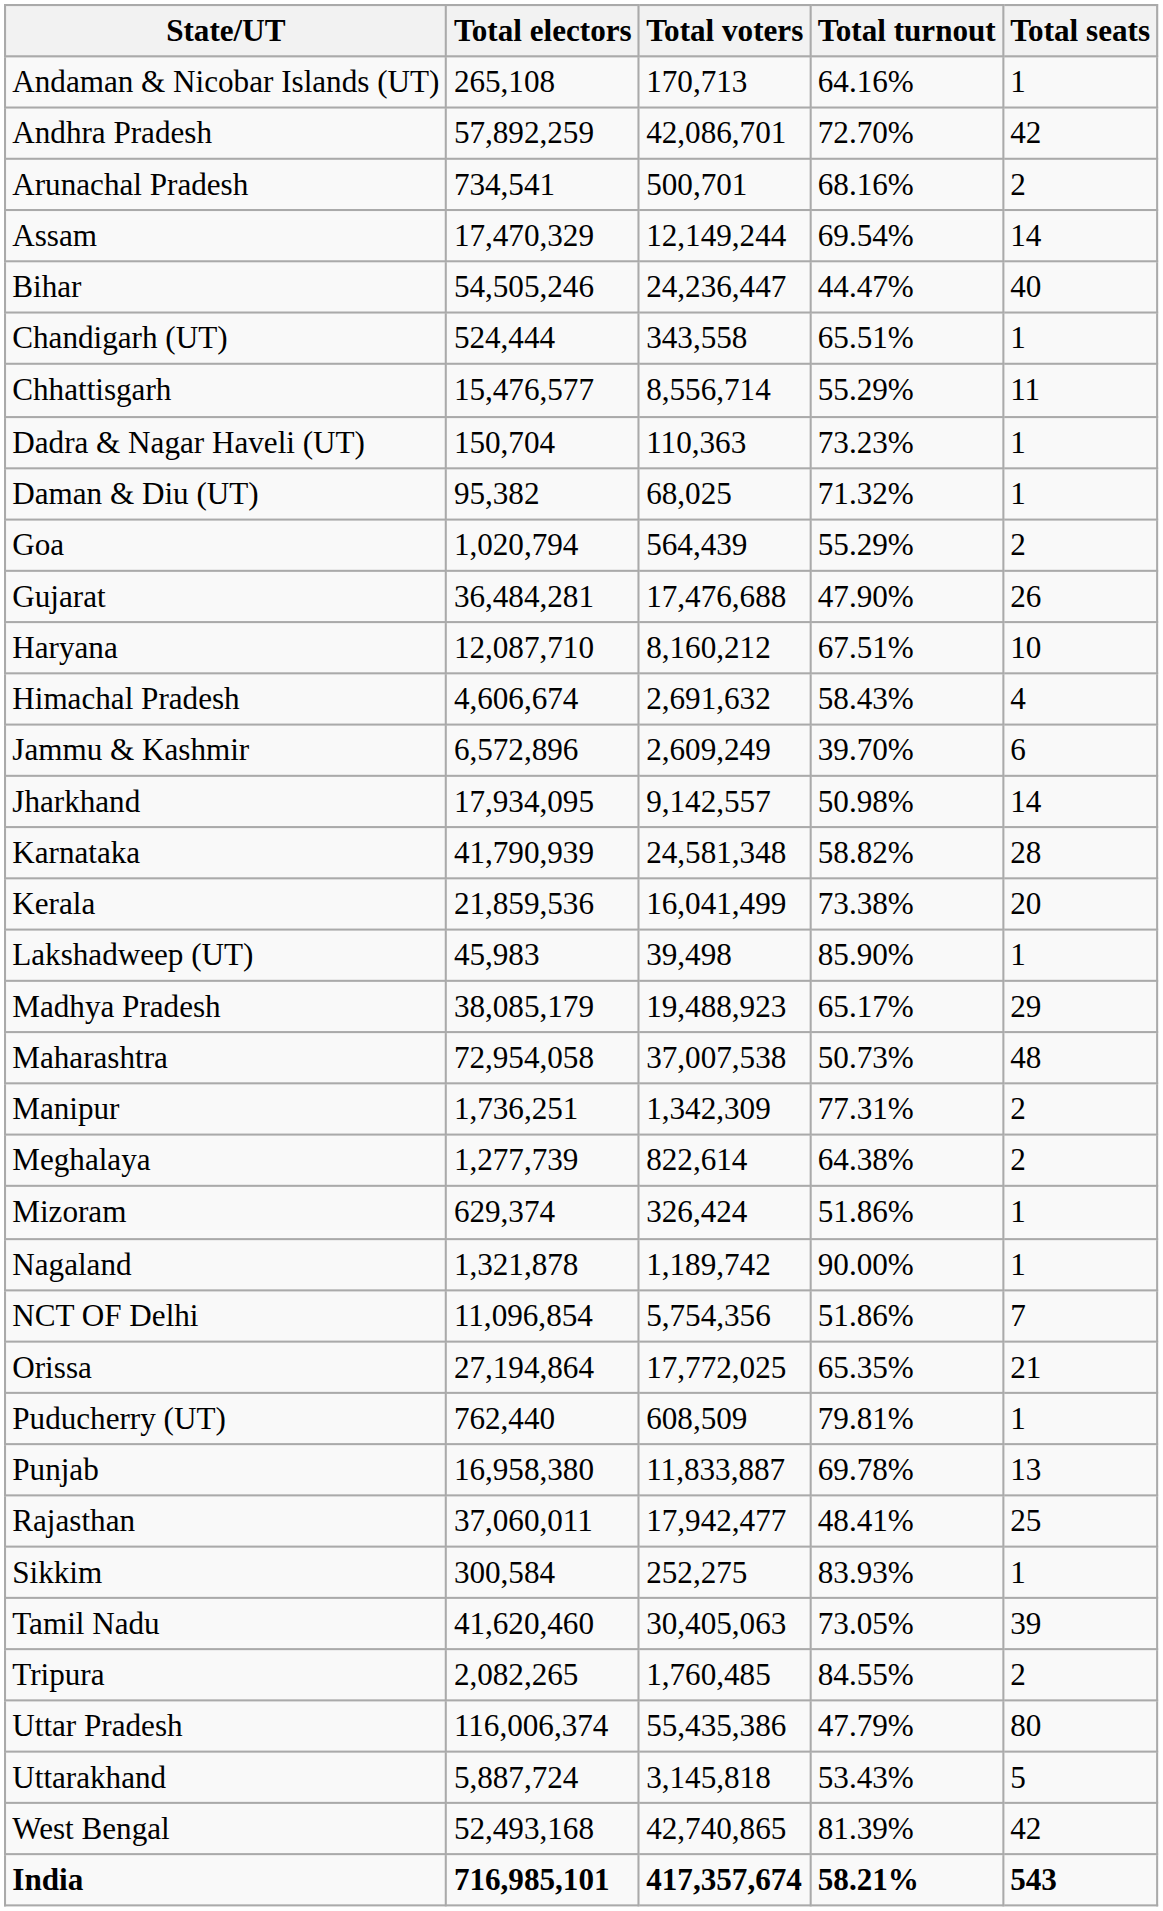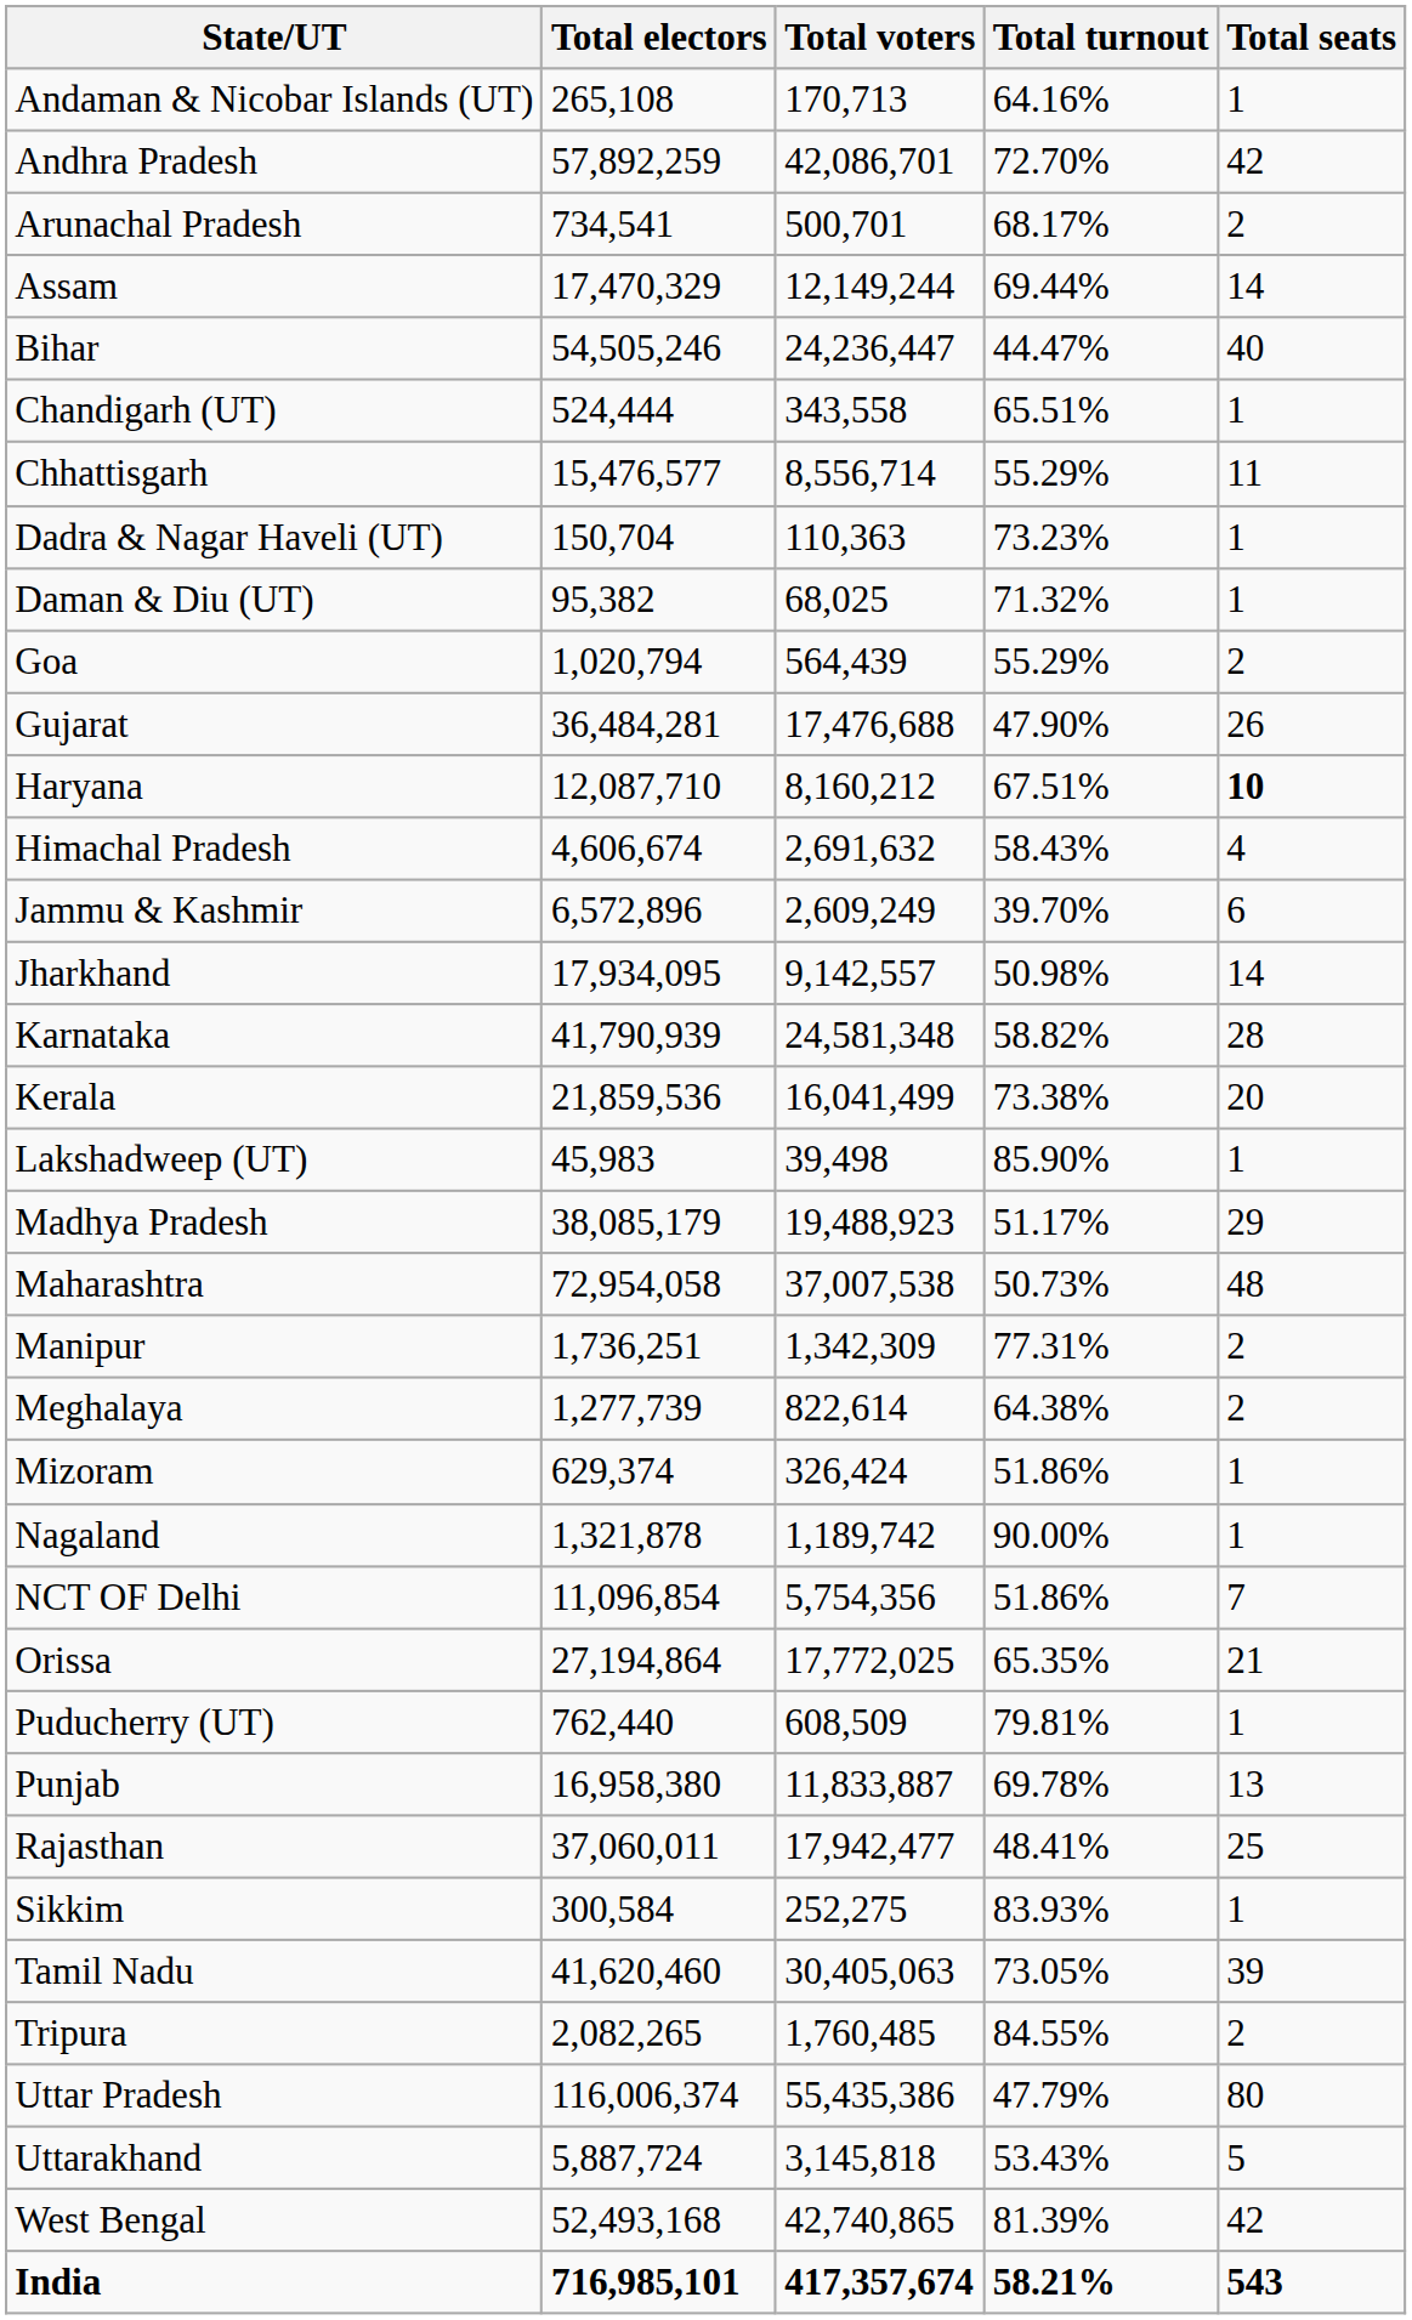Arunachal Pradesh | Total turnout: 68.16% -> 68.17%
Assam | Total turnout: 69.54% -> 69.44%
Haryana | Total seats: normal -> bold
Madhya Pradesh | Total turnout: 65.17% -> 51.17%
